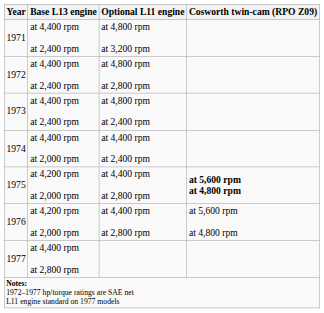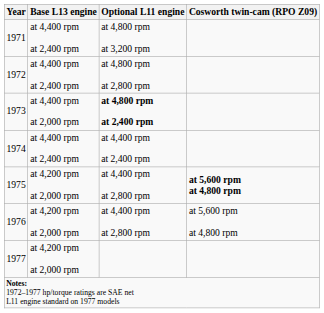1973 | Base L13 engine: at 4,400 rpm at 2,400 rpm -> at 4,400 rpm at 2,000 rpm
1973 | Optional L11 engine: normal -> bold
1974 | Base L13 engine: at 4,400 rpm at 2,000 rpm -> at 4,400 rpm at 2,400 rpm
1977 | Base L13 engine: at 4,400 rpm at 2,800 rpm -> at 4,200 rpm at 2,000 rpm
